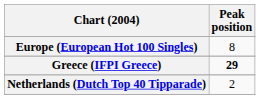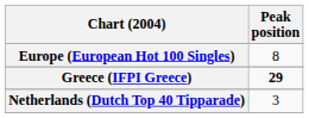Netherlands (Dutch Top 40 Tipparade) | Peak position: 2 -> 3
